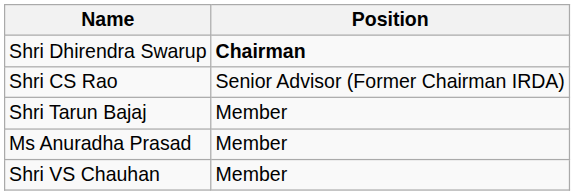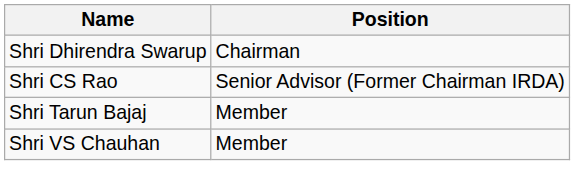Shri Dhirendra Swarup | Position: bold -> normal
- row: Ms Anuradha Prasad | Member
